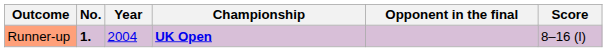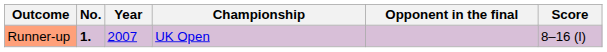Runner-up | Year: 2004 -> 2007
Runner-up | Championship: bold -> normal
